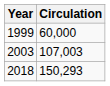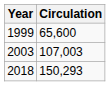1999 | Circulation: 60,000 -> 65,600
